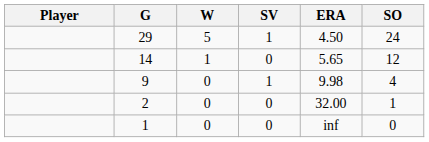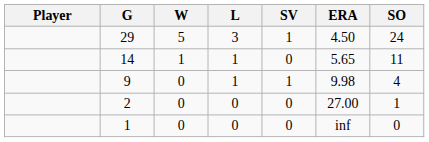+ column: L | 3 | 1 | 1 | 0 | 0
14 | SO: 12 -> 11
2 | ERA: 32.00 -> 27.00
